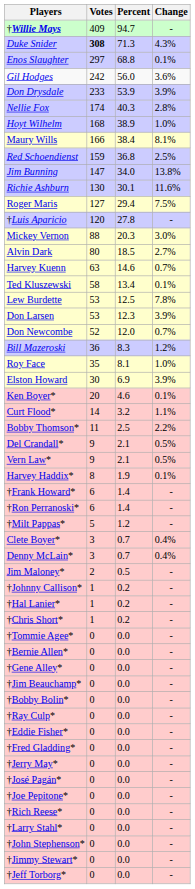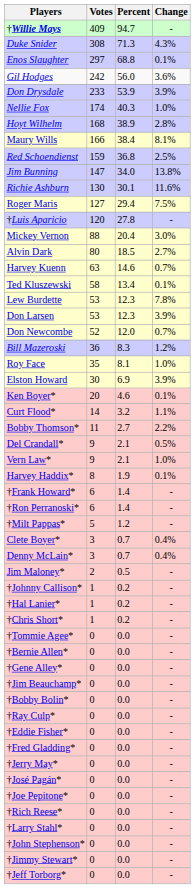Duke Snider | Votes: bold -> normal
Nellie Fox | Change: 2.8% -> 1.0%
Hoyt Wilhelm | Change: 1.0% -> 2.8%
Mickey Vernon | Percent: 20.3 -> 20.4
Lew Burdette | Percent: 12.5 -> 12.3
Bobby Thomson* | Percent: 2.5 -> 2.7
Vern Law* | Change: 0.5% -> 1.0%
